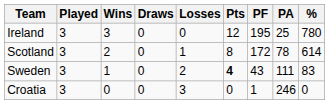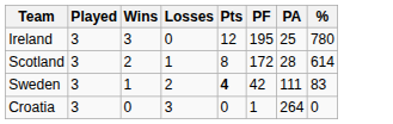- column: Draws | 0 | 0 | 0 | 0
Scotland | PA: 78 -> 28
Sweden | PF: 43 -> 42
Croatia | PA: 246 -> 264
